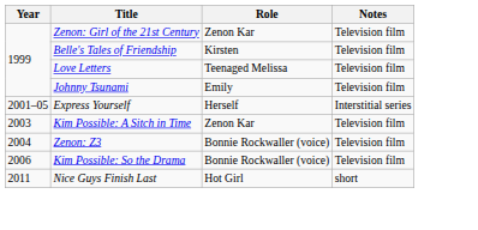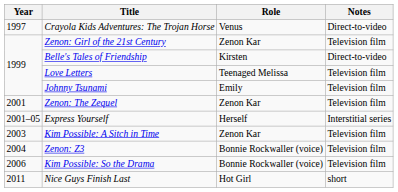+ row: 1997 | Crayola Kids Adventures: The Trojan Horse | Venus | Direct-to-video
Belle's Tales of Friendship | Notes: Television film -> Direct-to-video
+ row: 2001 | Zenon: The Zequel | Zenon Kar | Television film
